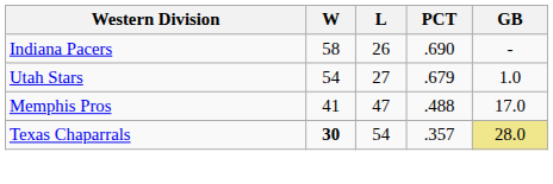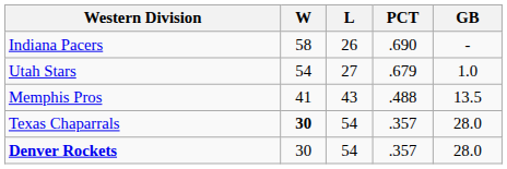Memphis Pros | L: 47 -> 43
Memphis Pros | GB: 17.0 -> 13.5
Texas Chaparrals | GB: khaki background -> no background
+ row: Denver Rockets | 30 | 54 | .357 | 28.0
